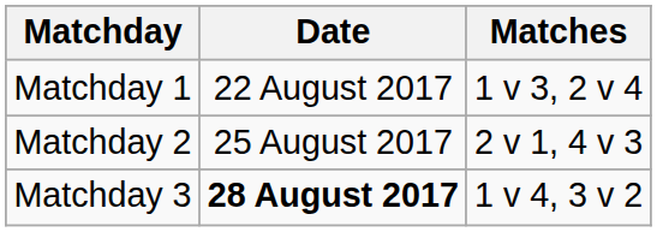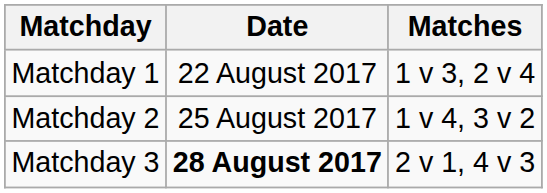Matchday 2 | Matches: 2 v 1, 4 v 3 -> 1 v 4, 3 v 2
Matchday 3 | Matches: 1 v 4, 3 v 2 -> 2 v 1, 4 v 3
